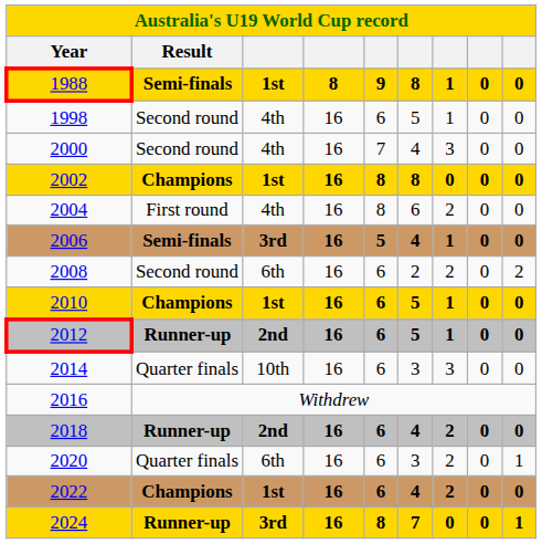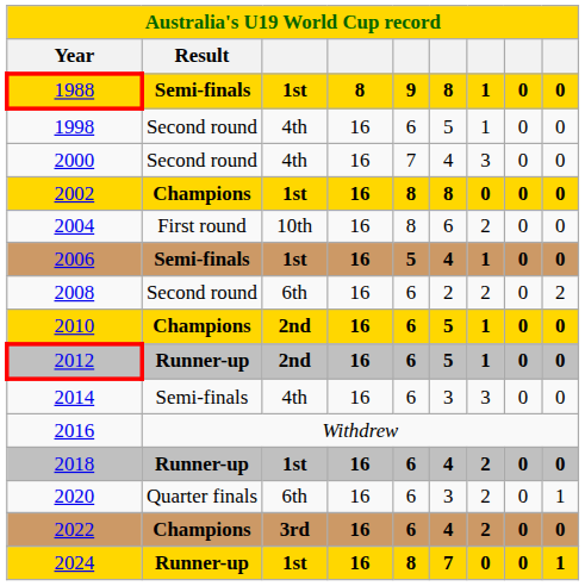2004 | column 3: 4th -> 10th
2006 | column 3: 3rd -> 1st
2010 | column 3: 1st -> 2nd
2014 | Result: Quarter finals -> Semi-finals
2014 | column 3: 10th -> 4th
2018 | column 3: 2nd -> 1st
2022 | column 3: 1st -> 3rd
2024 | column 3: 3rd -> 1st
